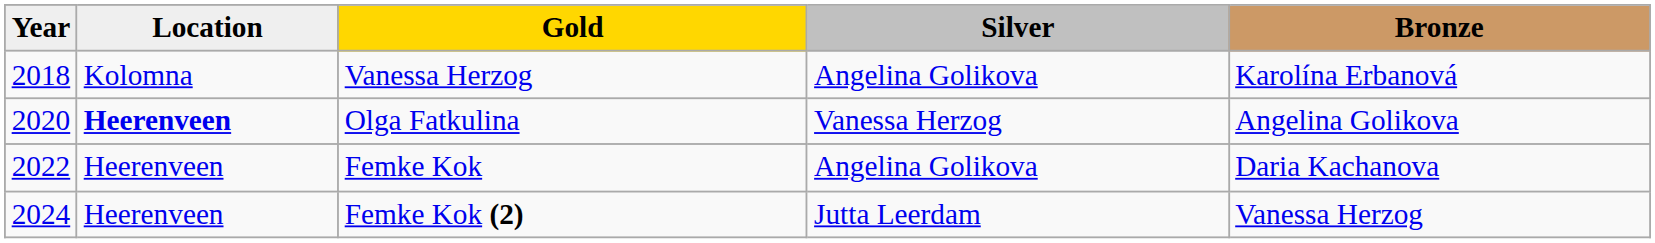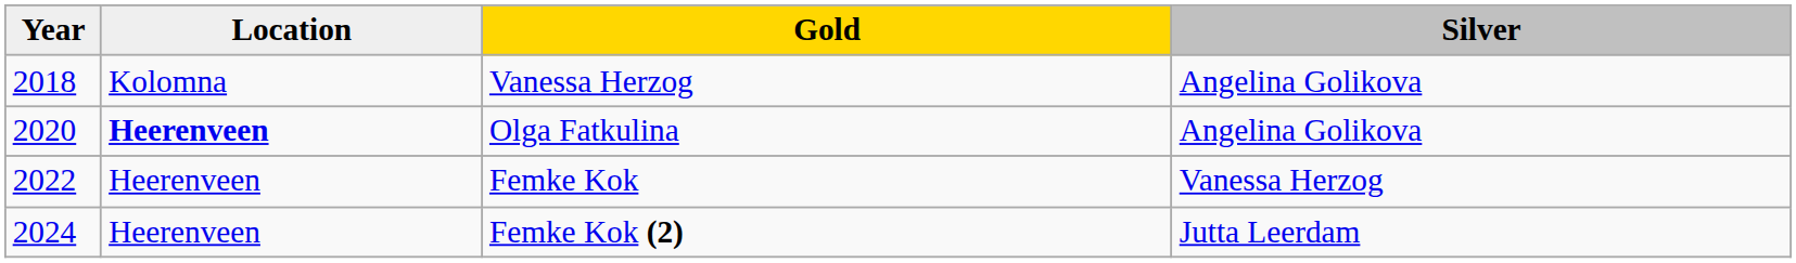- column: Bronze | Karolína Erbanová | Angelina Golikova | Daria Kachanova | Vanessa Herzog
Olga Fatkulina | Silver: Vanessa Herzog -> Angelina Golikova
Femke Kok | Silver: Angelina Golikova -> Vanessa Herzog
